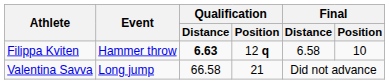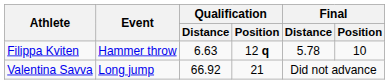Filippa Kviten | Qualification / Distance: bold -> normal
Filippa Kviten | Final / Distance: 6.58 -> 5.78
Valentina Savva | Qualification / Distance: 66.58 -> 66.92
